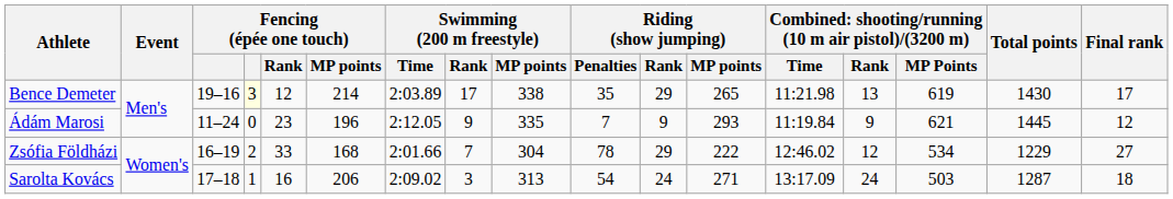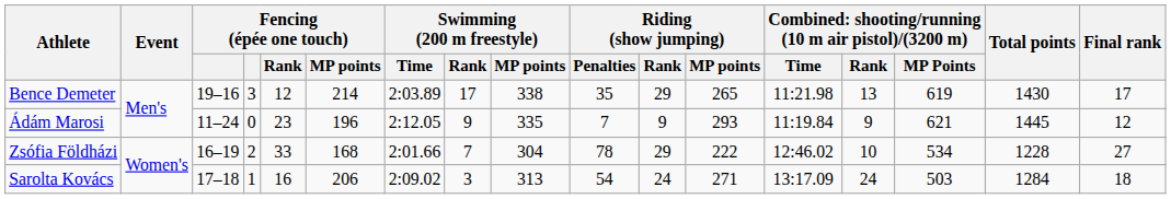Bence Demeter | column 4: lightyellow background -> no background
Zsófia Földházi | column 14: 12 -> 10
Zsófia Földházi | Total points: 1229 -> 1228
Sarolta Kovács | Total points: 1287 -> 1284
